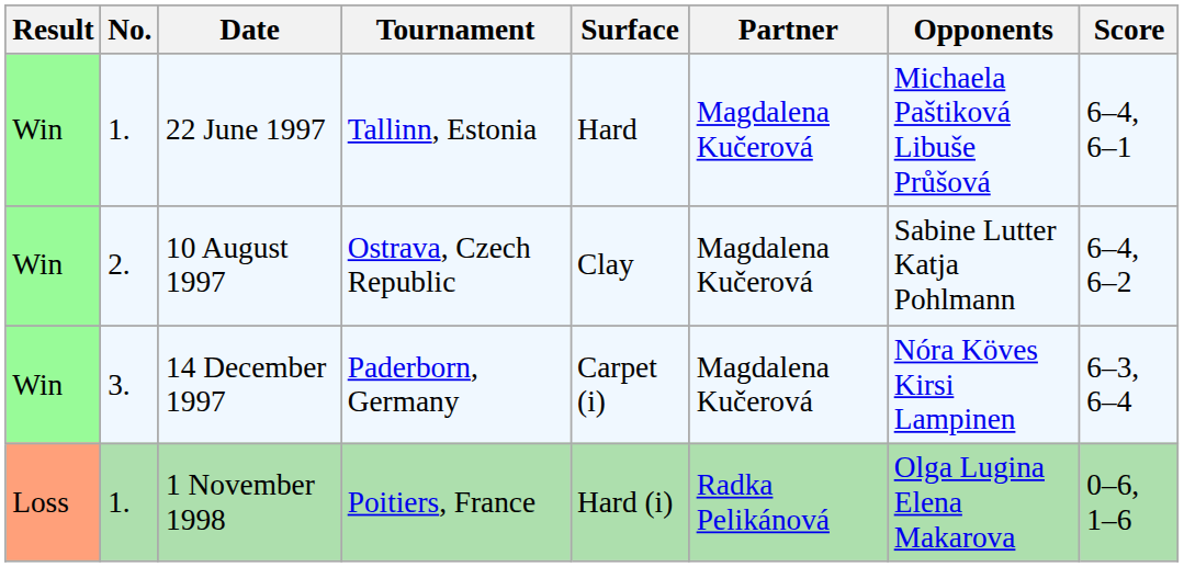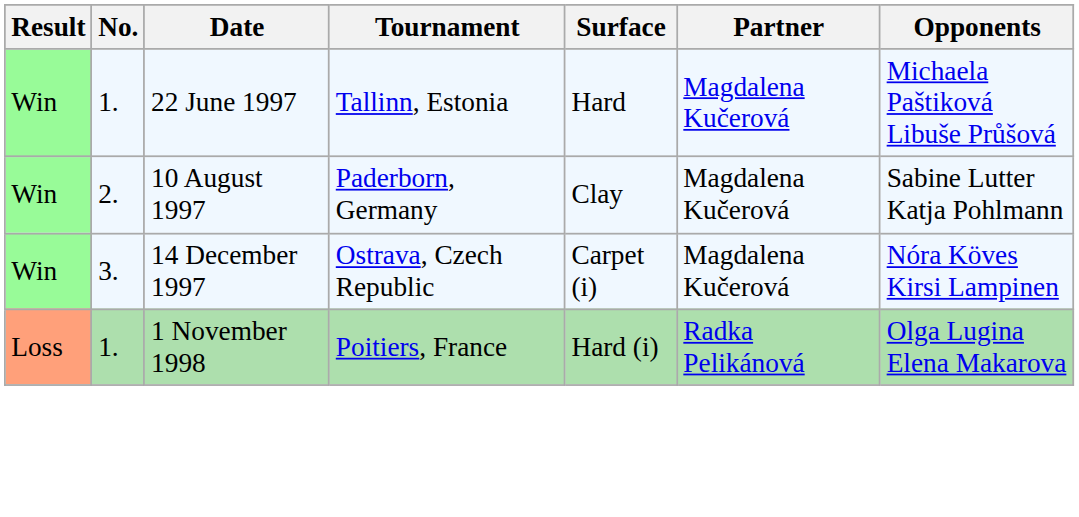- column: Score | 6–4, 6–1 | 6–4, 6–2 | 6–3, 6–4 | 0–6, 1–6
10 August 1997 | Tournament: Ostrava, Czech Republic -> Paderborn, Germany
14 December 1997 | Tournament: Paderborn, Germany -> Ostrava, Czech Republic
